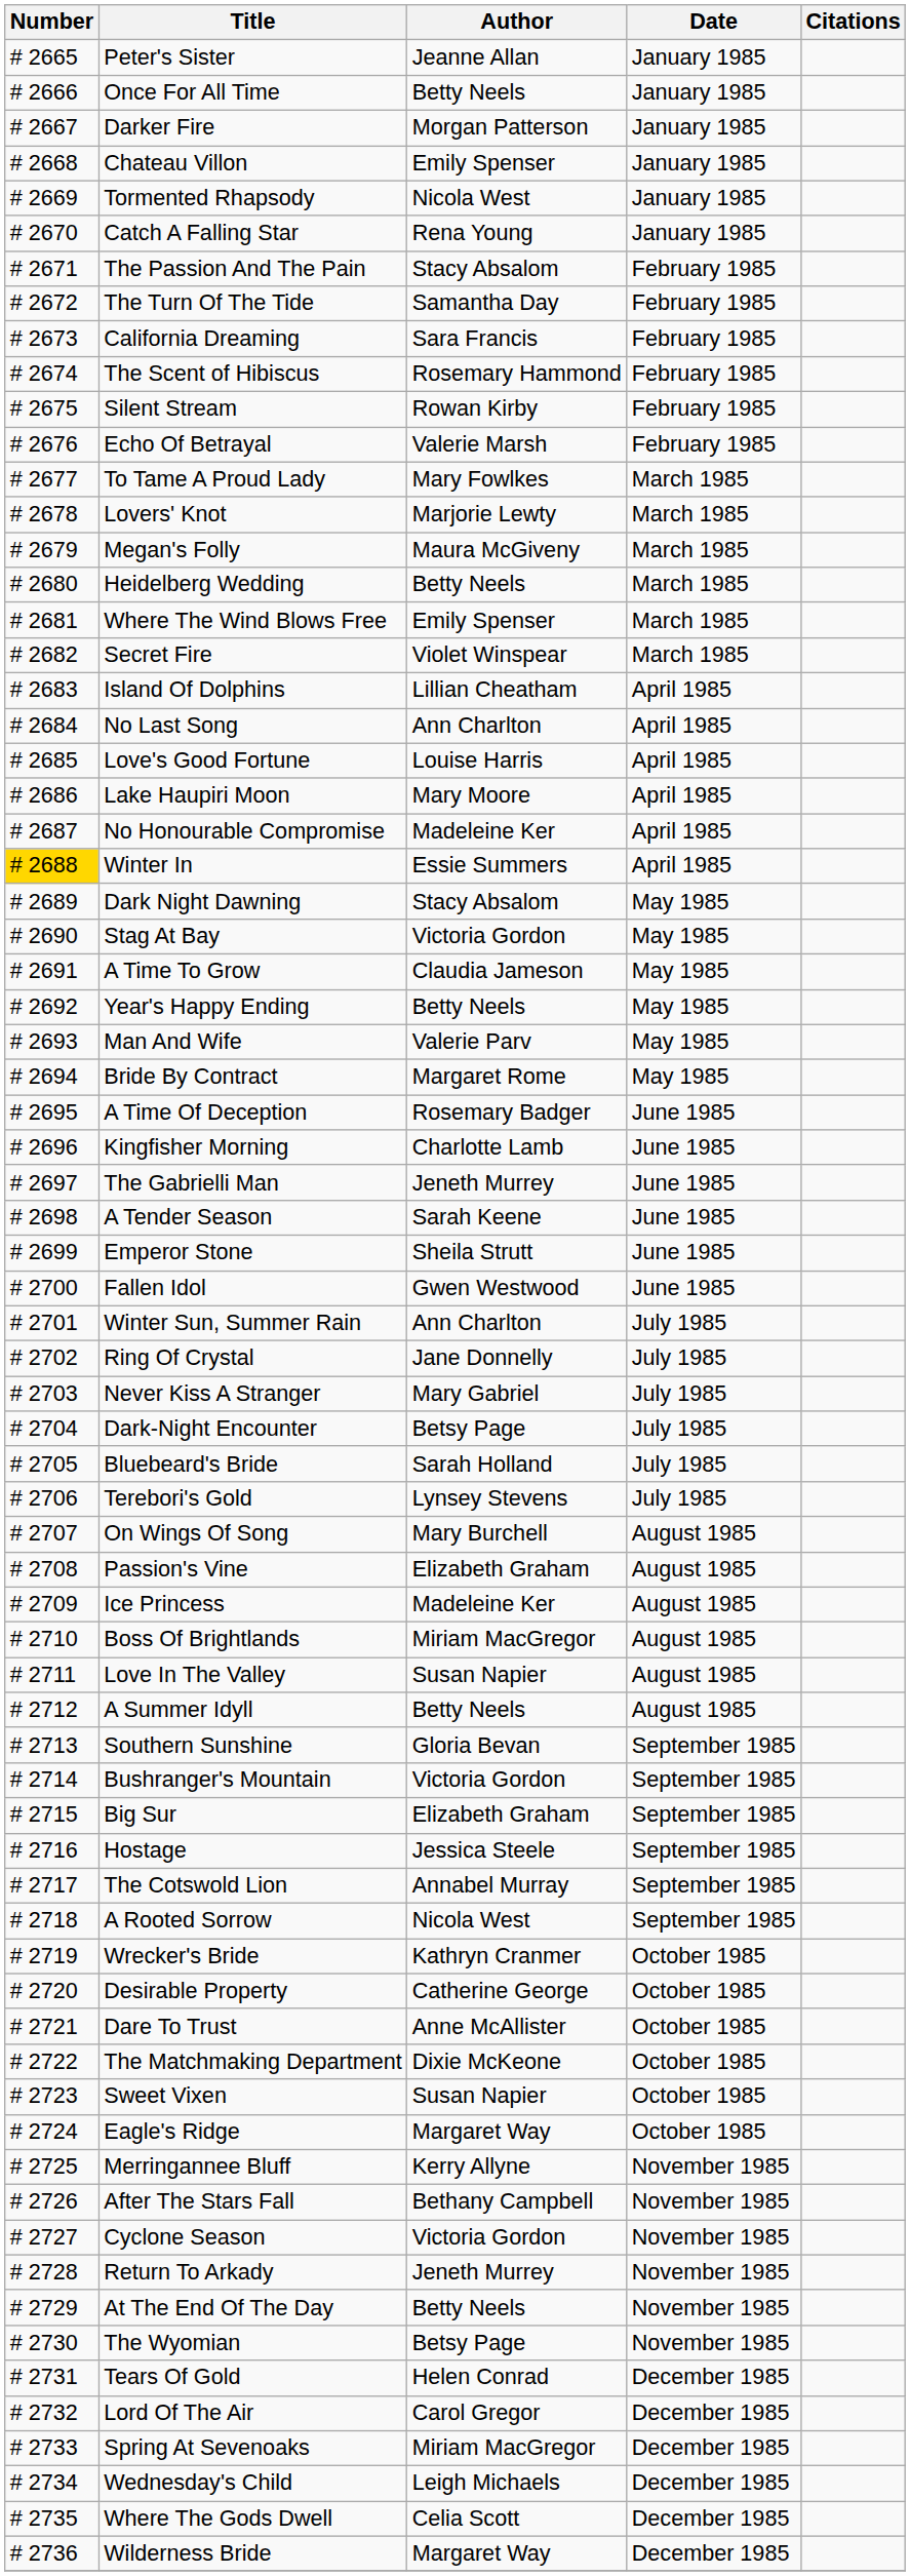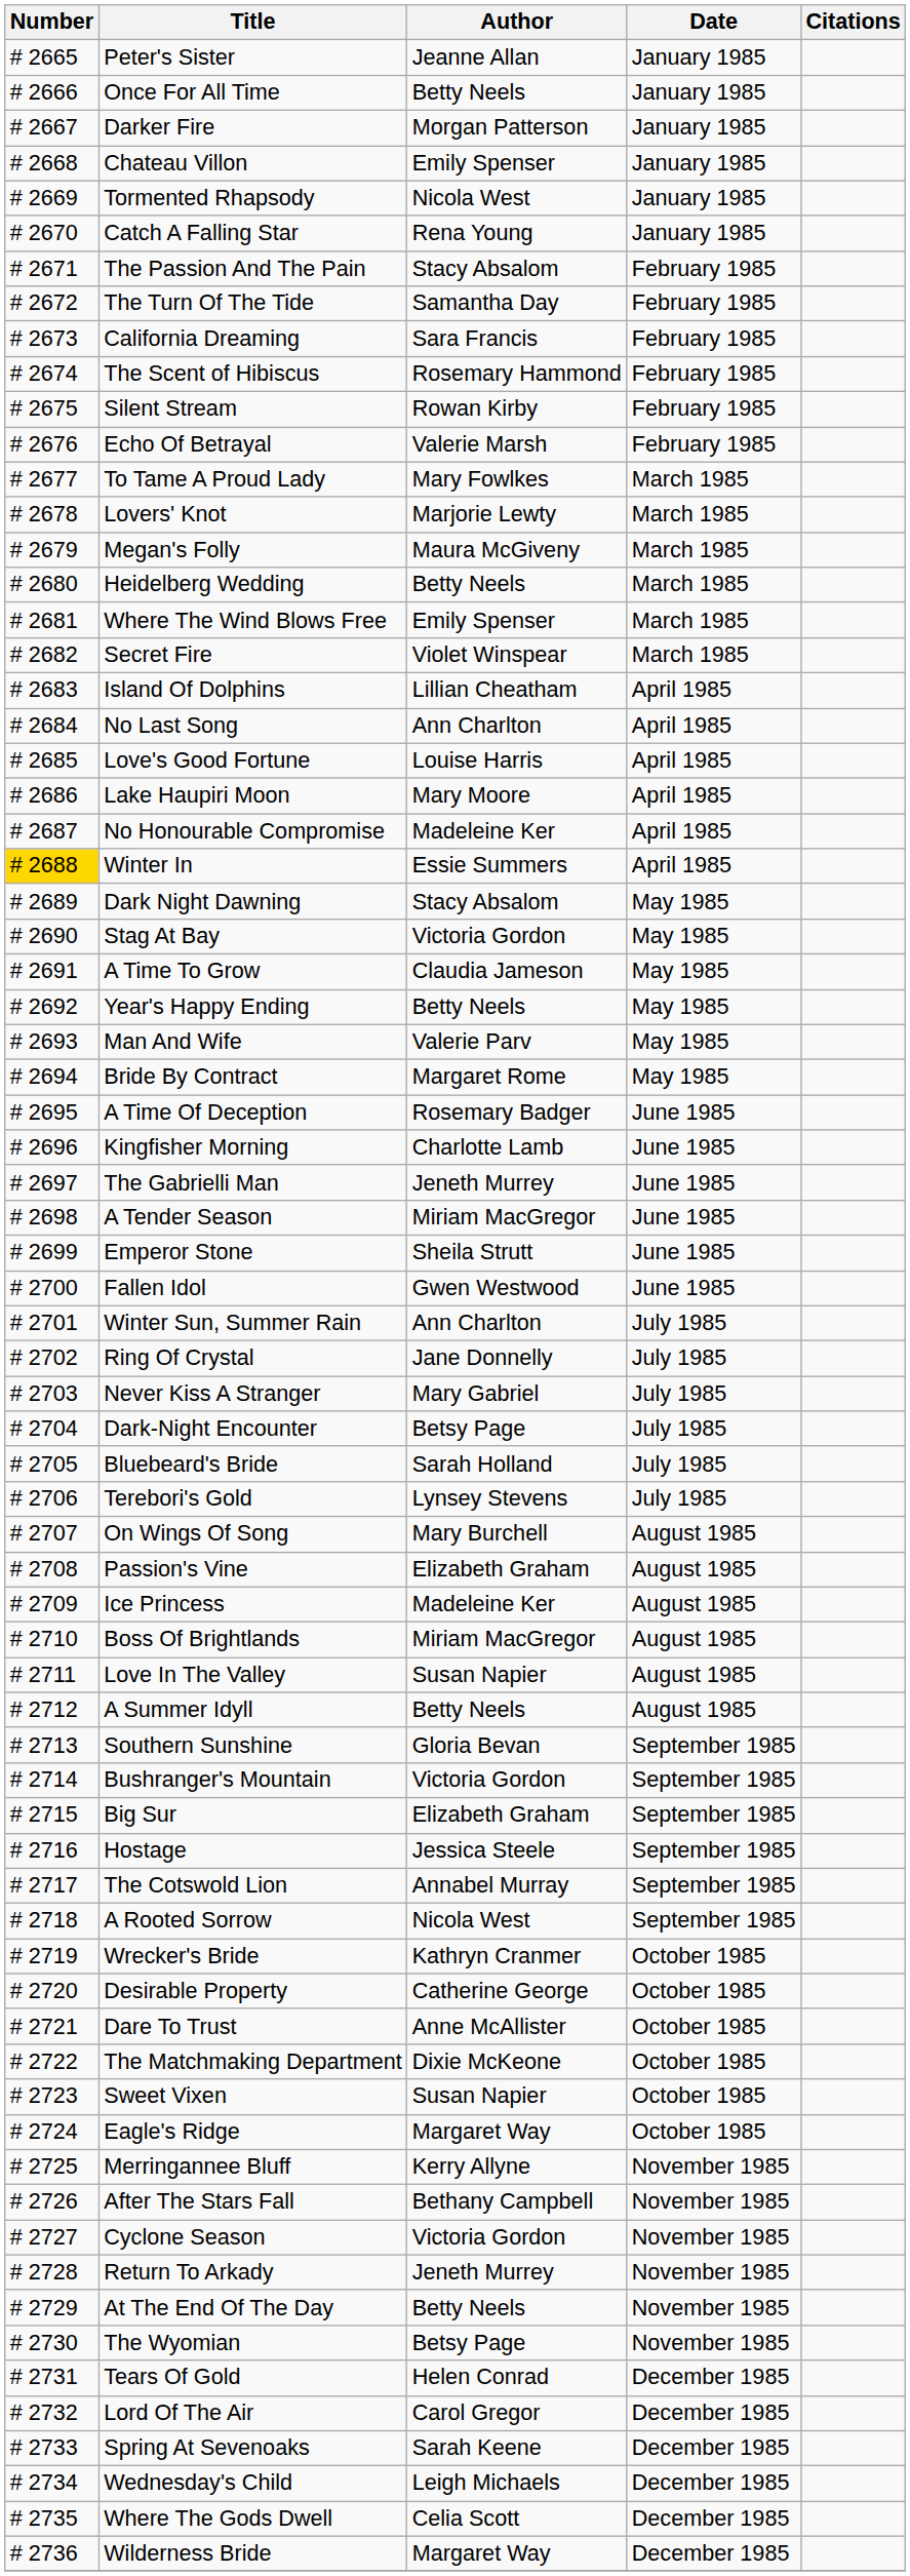A Tender Season | Author: Sarah Keene -> Miriam MacGregor
Spring At Sevenoaks | Author: Miriam MacGregor -> Sarah Keene
